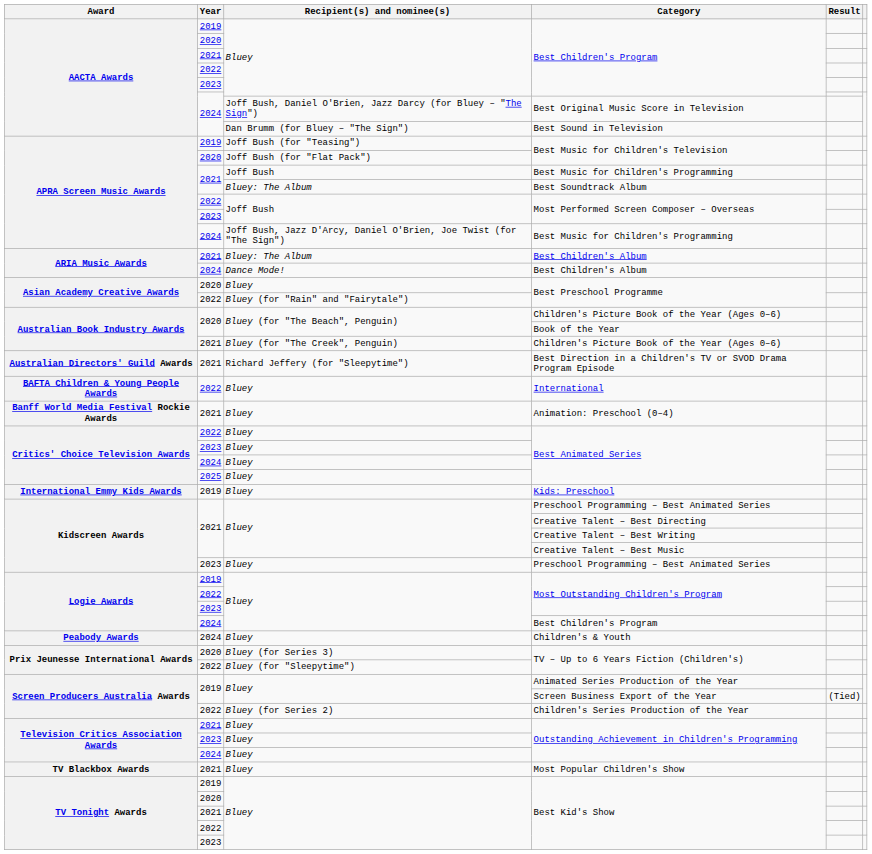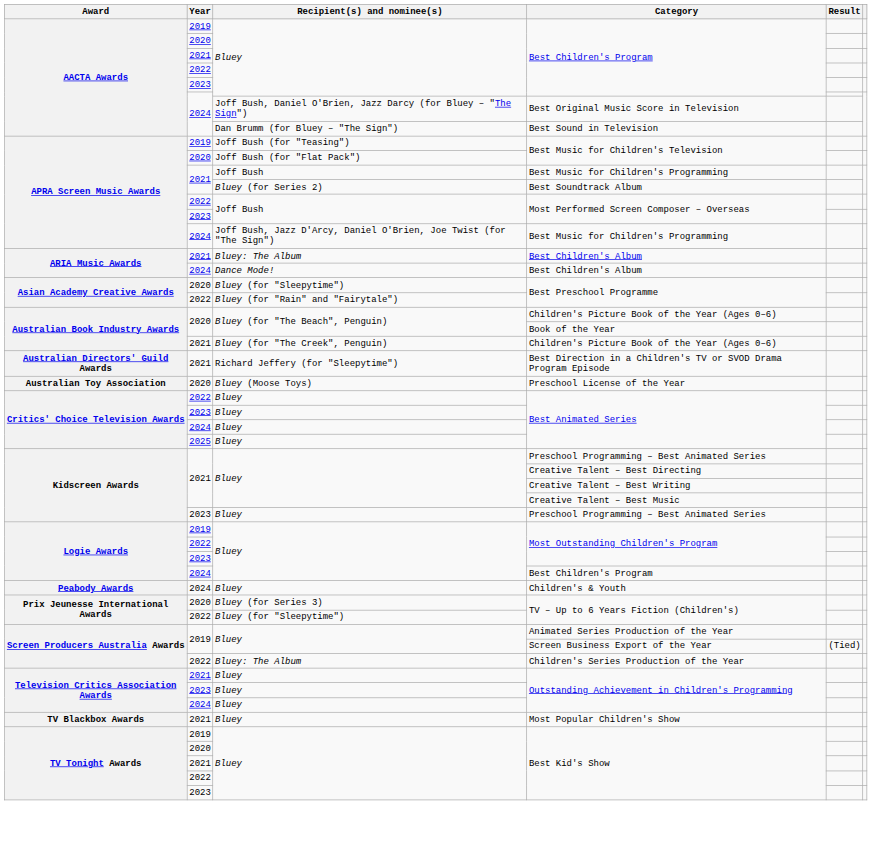Best Soundtrack Album | Recipient(s) and nominee(s): Bluey: The Album -> Bluey (for Series 2)
2020 / Best Preschool Programme | Recipient(s) and nominee(s): Bluey -> Bluey (for "Sleepytime")
+ row: Australian Toy Association | 2020 | Bluey (Moose Toys) | Preschool License of the Year
- row: BAFTA Children & Young People Awards | 2022 | Bluey | International
- row: Banff World Media Festival Rockie Awards | 2021 | Bluey | Animation: Preschool (0–4)
- row: International Emmy Kids Awards | 2019 | Bluey | Kids: Preschool
Children's Series Production of the Year | Recipient(s) and nominee(s): Bluey (for Series 2) -> Bluey: The Album
